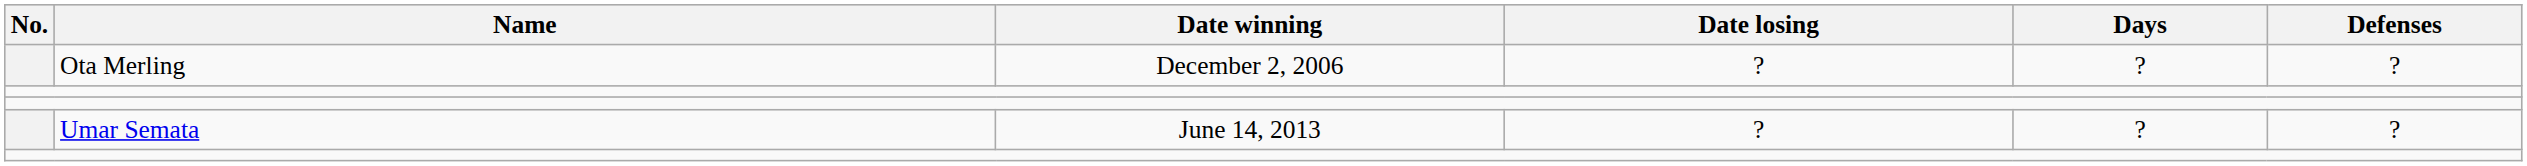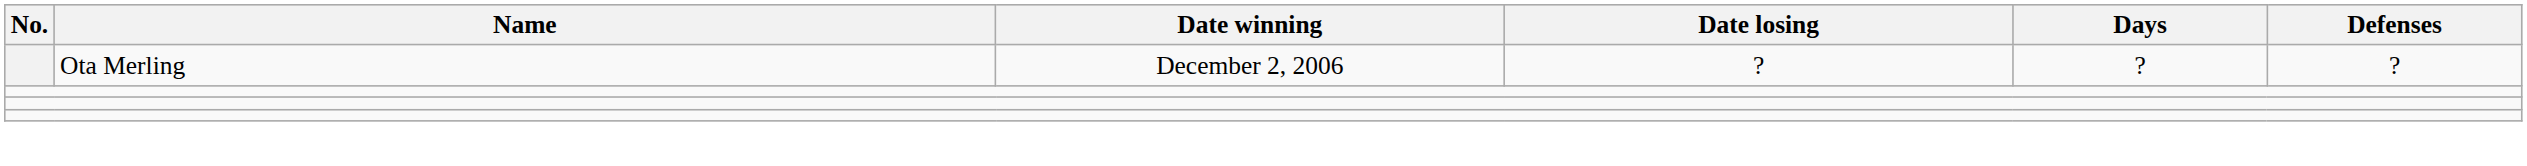- row: Umar Semata | June 14, 2013 | ? | ? | ?
